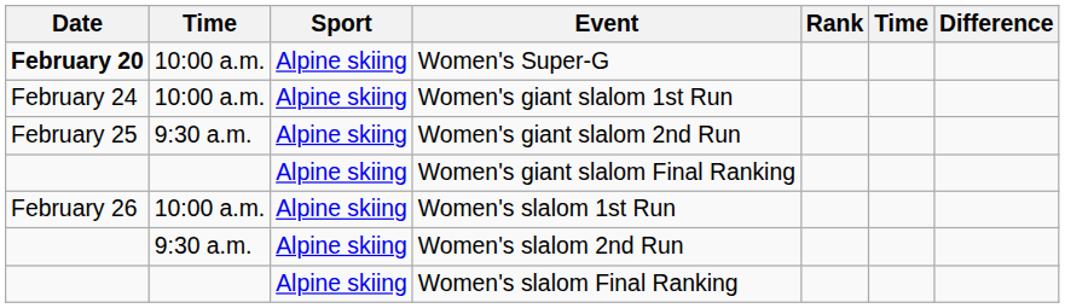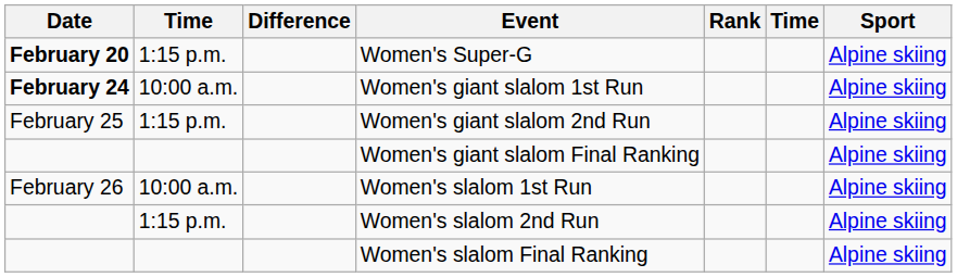columns swapped: Sport <-> Difference
Women's Super-G | column 2: 10:00 a.m. -> 1:15 p.m.
Women's giant slalom 1st Run | Date: normal -> bold
Women's giant slalom 2nd Run | column 2: 9:30 a.m. -> 1:15 p.m.
Women's slalom 2nd Run | column 2: 9:30 a.m. -> 1:15 p.m.
